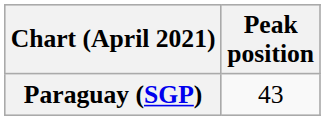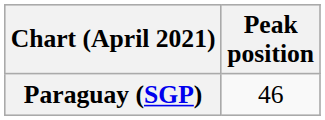Paraguay (SGP) | Peak position: 43 -> 46
